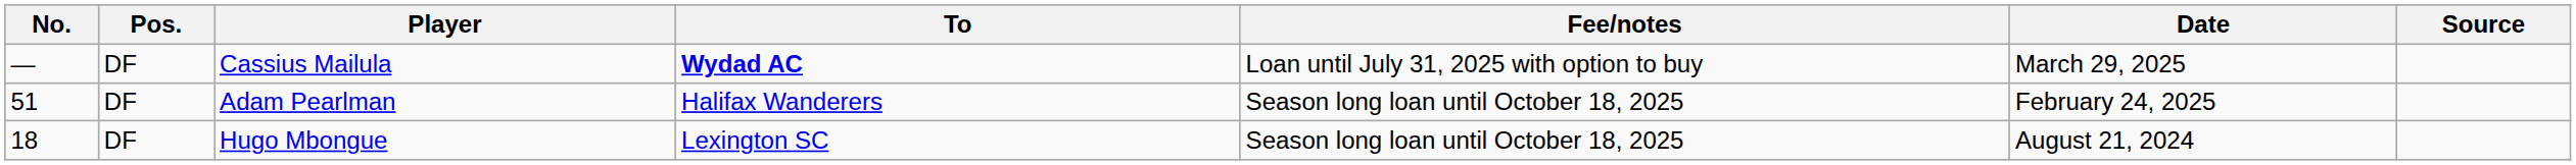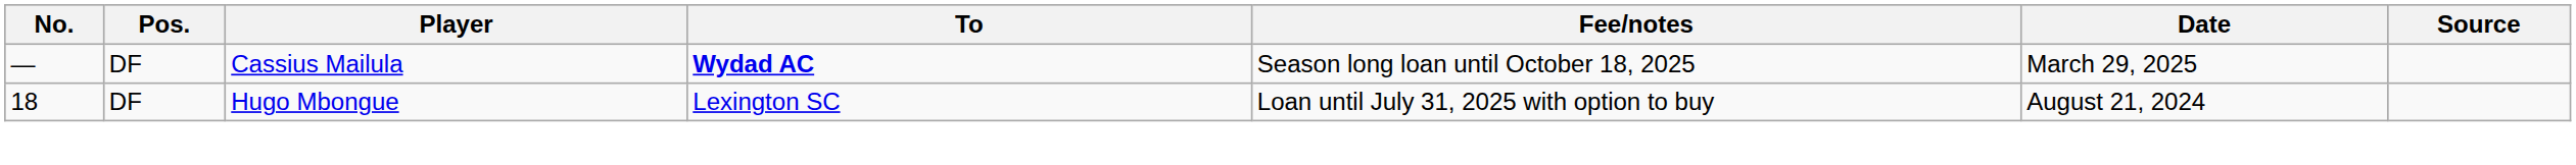Cassius Mailula | Fee/notes: Loan until July 31, 2025 with option to buy -> Season long loan until October 18, 2025
- row: 51 | DF | Adam Pearlman | Halifax Wanderers | Season long loan until October 18, 2025 | February 24, 2025
Hugo Mbongue | Fee/notes: Season long loan until October 18, 2025 -> Loan until July 31, 2025 with option to buy
